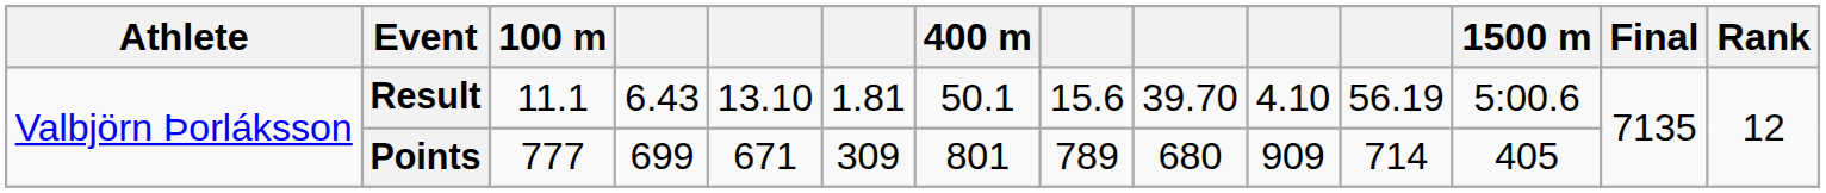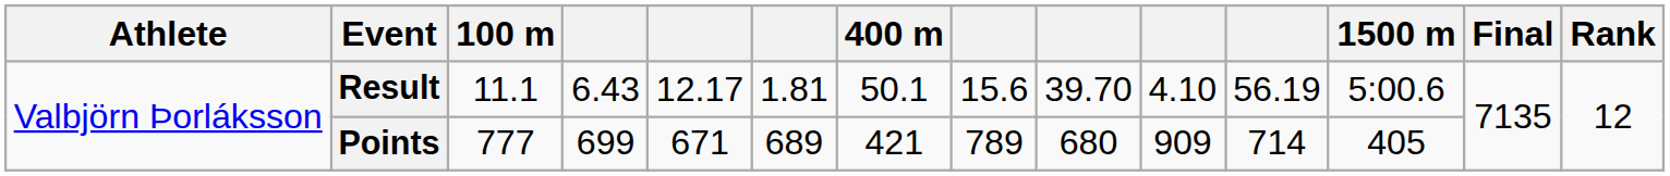Result | column 5: 13.10 -> 12.17
Points | column 6: 309 -> 689
Points | 400 m: 801 -> 421
